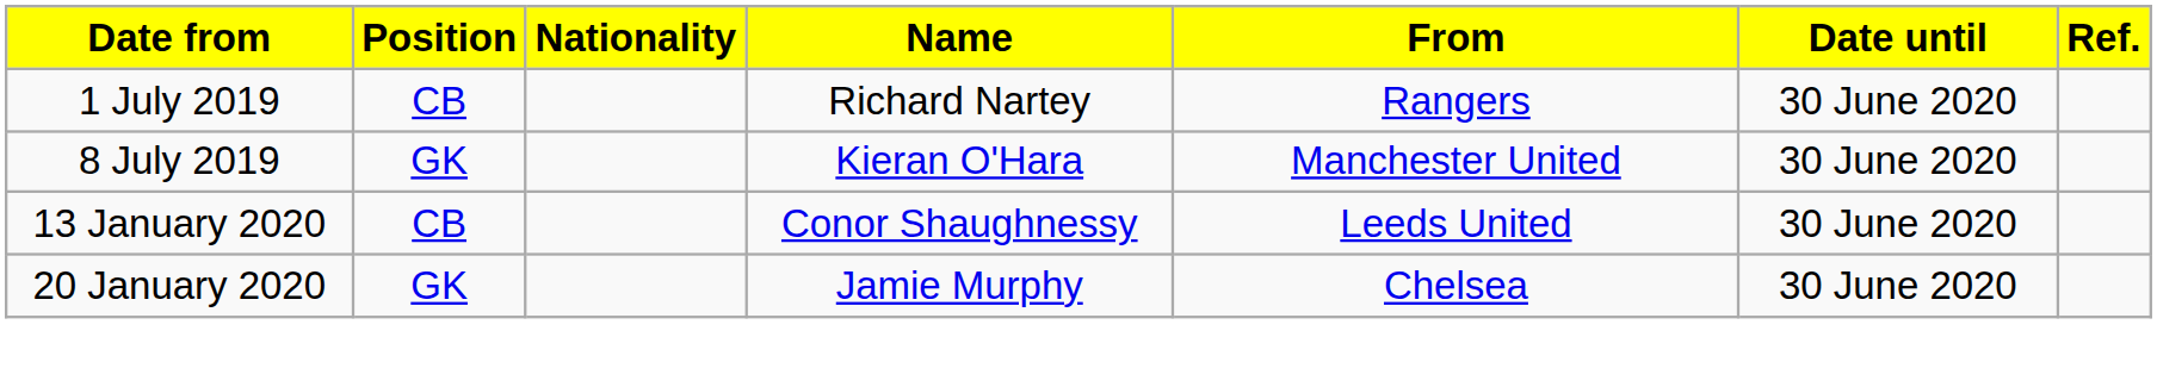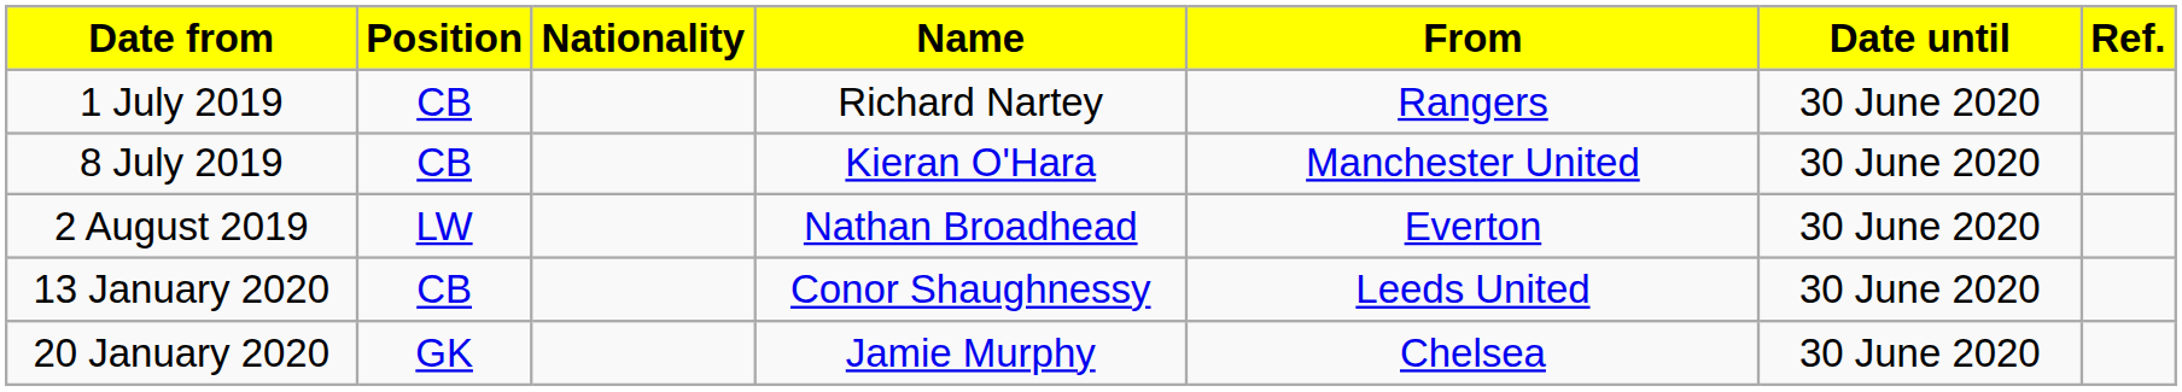8 July 2019 | Position: GK -> CB
+ row: 2 August 2019 | LW | Nathan Broadhead | Everton | 30 June 2020
